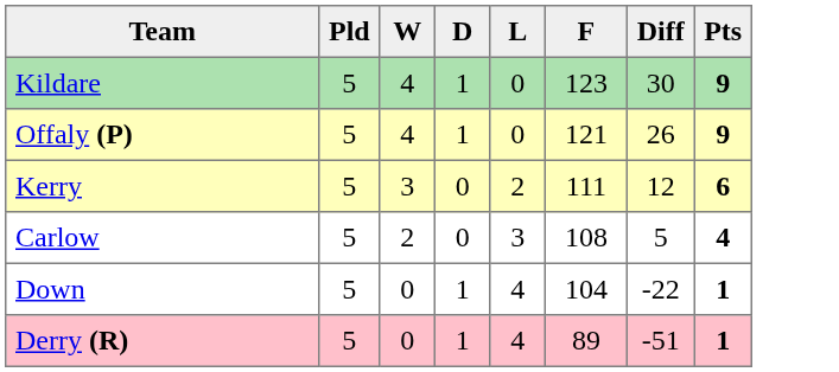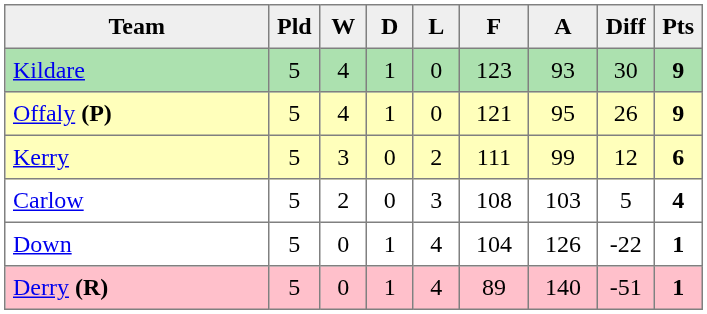+ column: A | 93 | 95 | 99 | 103 | 126 | 140
